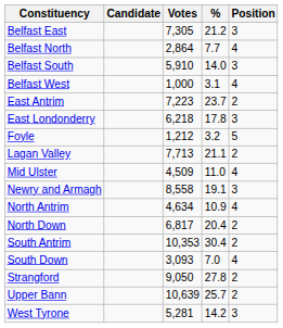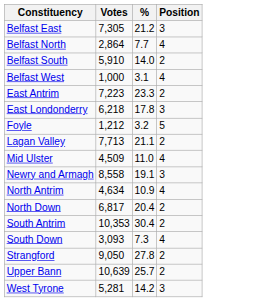- column: Candidate
Belfast South | Position: 3 -> 2
East Antrim | %: 23.7 -> 23.3
South Down | %: 7.0 -> 7.3
